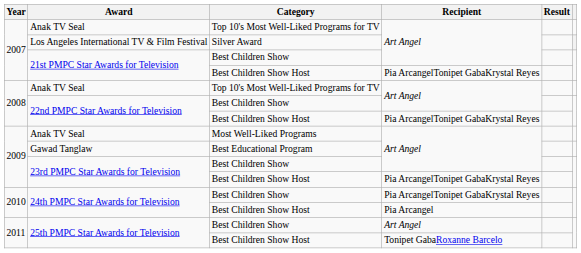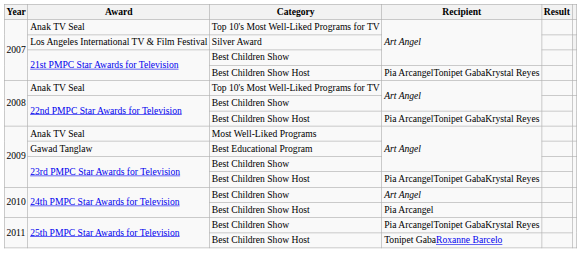24th PMPC Star Awards for Television / Best Children Show | Recipient: Pia ArcangelTonipet GabaKrystal Reyes -> Art Angel
25th PMPC Star Awards for Television / Best Children Show | Recipient: Art Angel -> Pia ArcangelTonipet GabaKrystal Reyes
